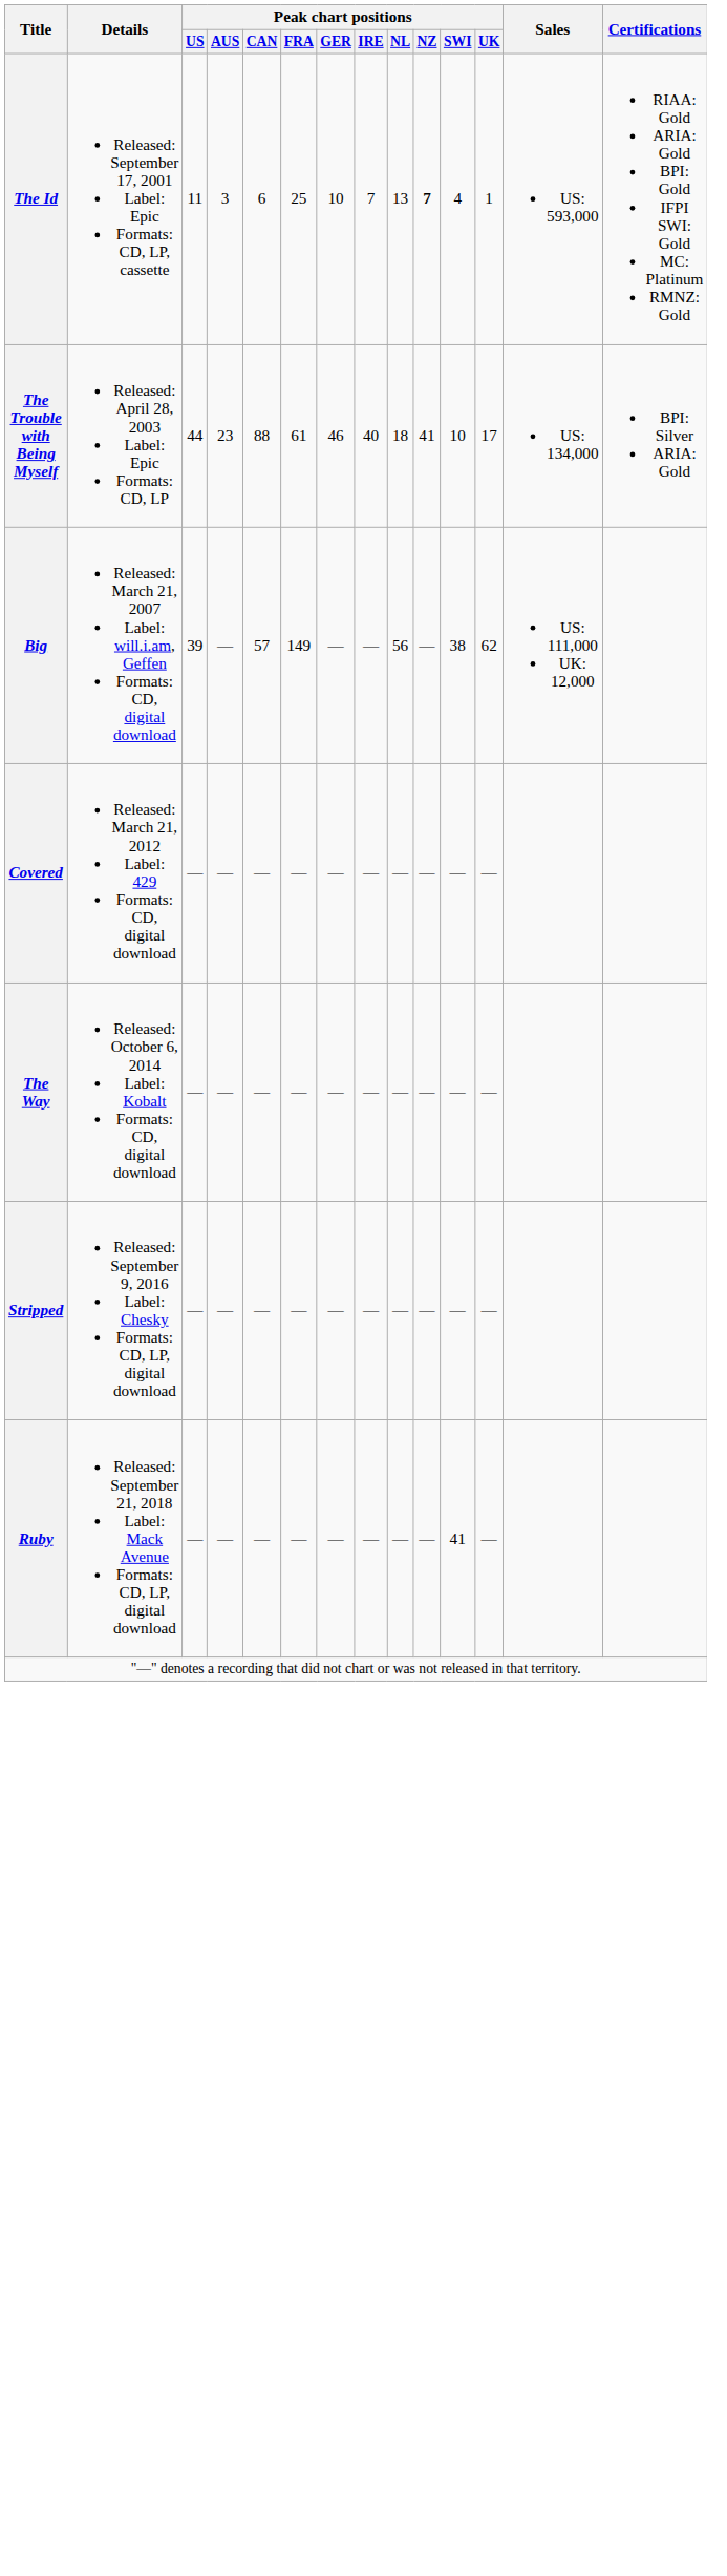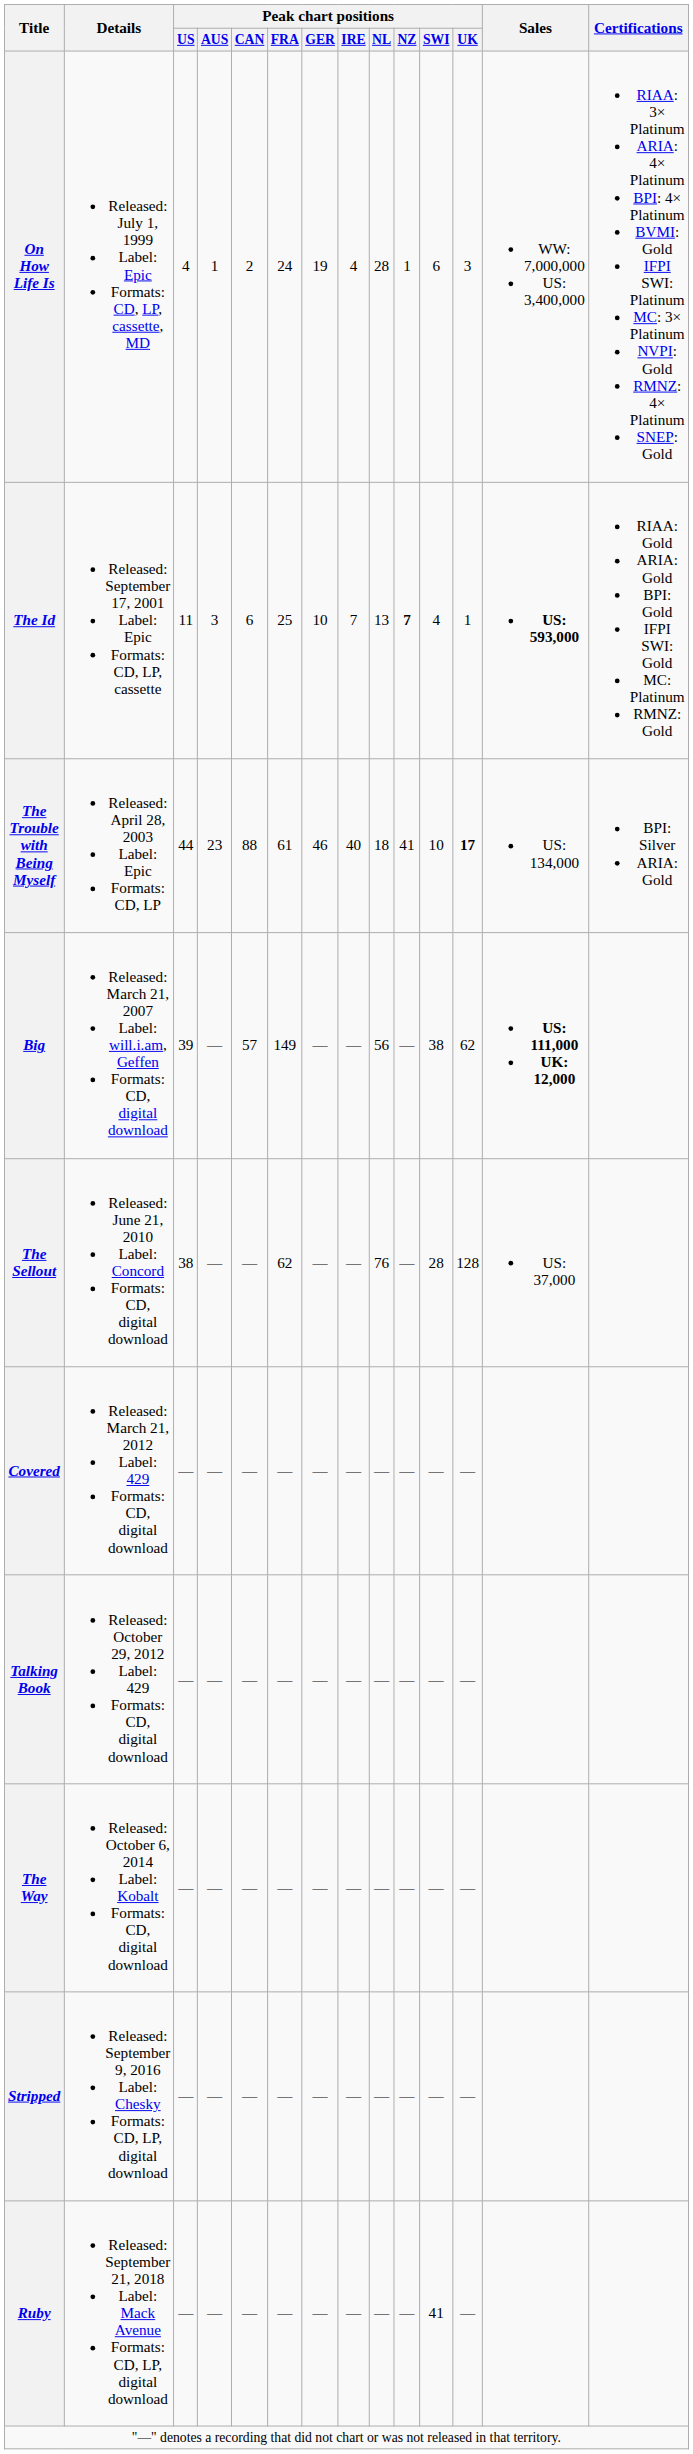+ row: On How Life Is | Released: July 1, 1999 Label: Epic Formats: CD, LP, cassette, MD | 4 | 1 | 2 | 24 | 19 | 4 | 28 | 1 | 6 | 3 | WW: 7,000,000 US: 3,400,000 | RIAA: 3× Platinum ARIA: 4× Platinum BPI: 4× Platinum BVMI: Gold IFPI SWI: Platinum MC: 3× Platinum NVPI: Gold RMNZ: 4× Platinum SNEP: Gold
The Id | Sales: normal -> bold
The Trouble with Being Myself | Peak chart positions / UK: normal -> bold
Big | Sales: normal -> bold
+ row: The Sellout | Released: June 21, 2010 Label: Concord Formats: CD, digital download | 38 | — | — | 62 | — | — | 76 | — | 28 | 128 | US: 37,000
+ row: Talking Book | Released: October 29, 2012 Label: 429 Formats: CD, digital download | — | — | — | — | — | — | — | — | — | —
